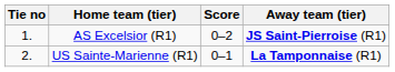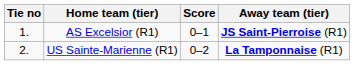AS Excelsior (R1) | Score: 0–2 -> 0–1
US Sainte-Marienne (R1) | Score: 0–1 -> 0–2
